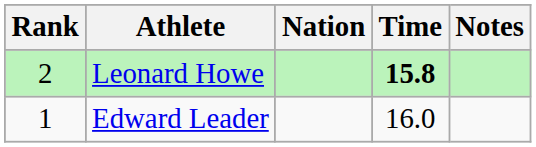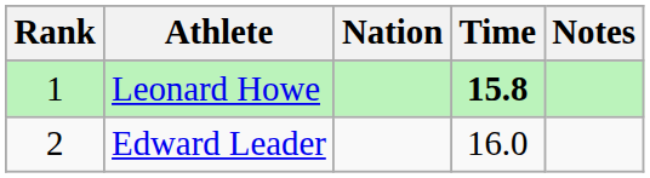Leonard Howe | Rank: 2 -> 1
Edward Leader | Rank: 1 -> 2
